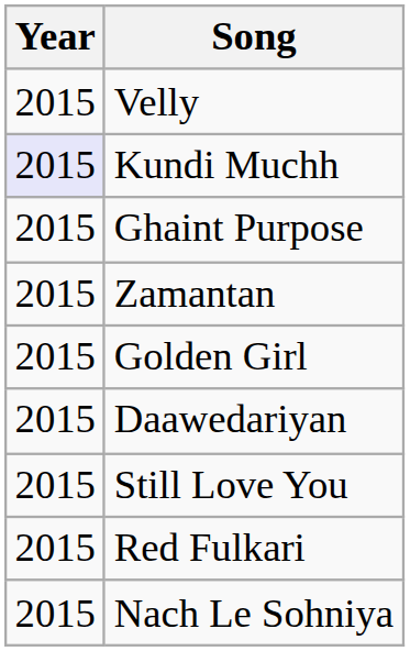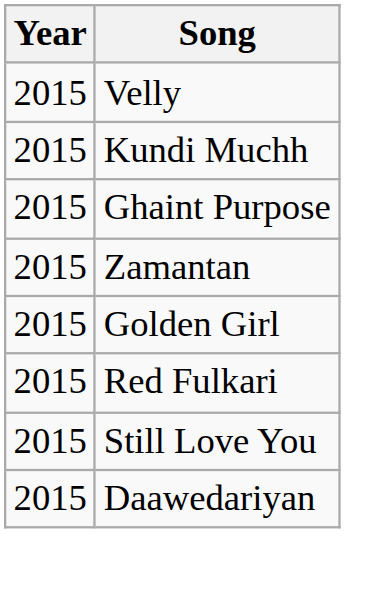Kundi Muchh | Year: lavender background -> no background
rows swapped: Red Fulkari <-> Daawedariyan
- row: 2015 | Nach Le Sohniya
